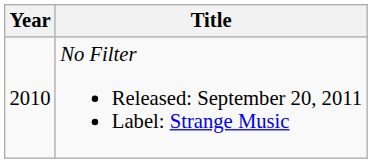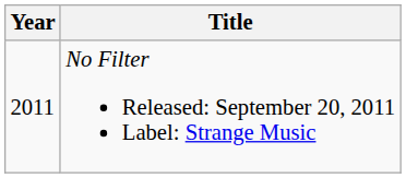No Filter Released: September 20, 2011 Label: Strange Music | Year: 2010 -> 2011
